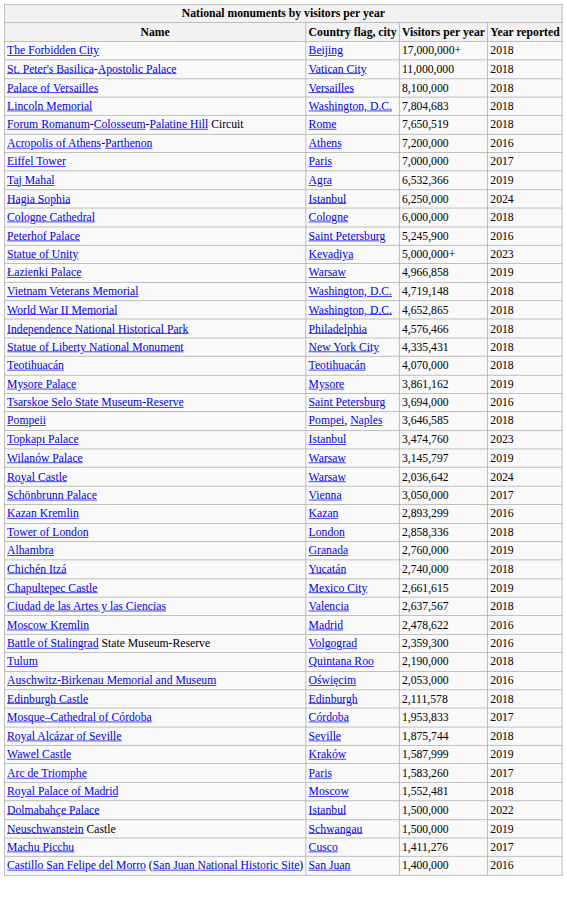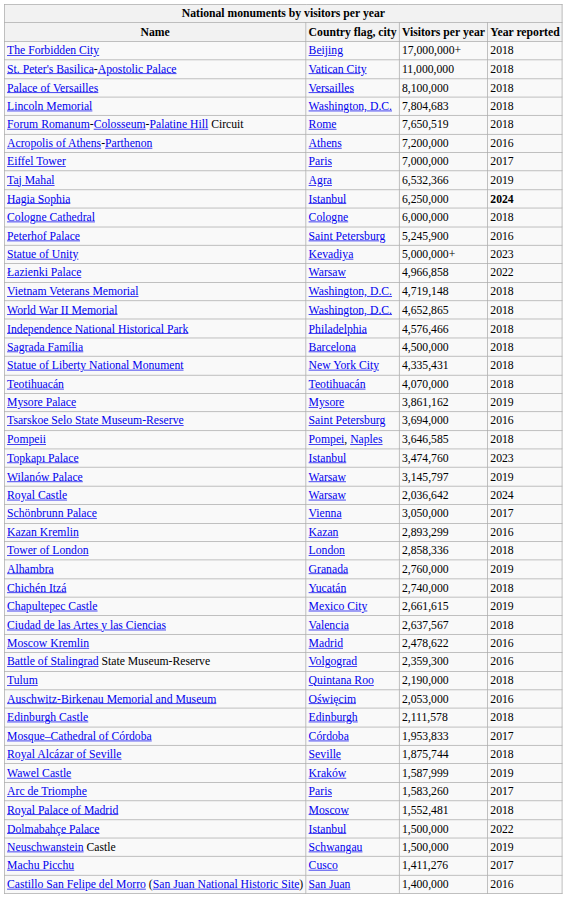Hagia Sophia | Year reported: normal -> bold
Łazienki Palace | Year reported: 2019 -> 2022
+ row: Sagrada Família | Barcelona | 4,500,000 | 2018
